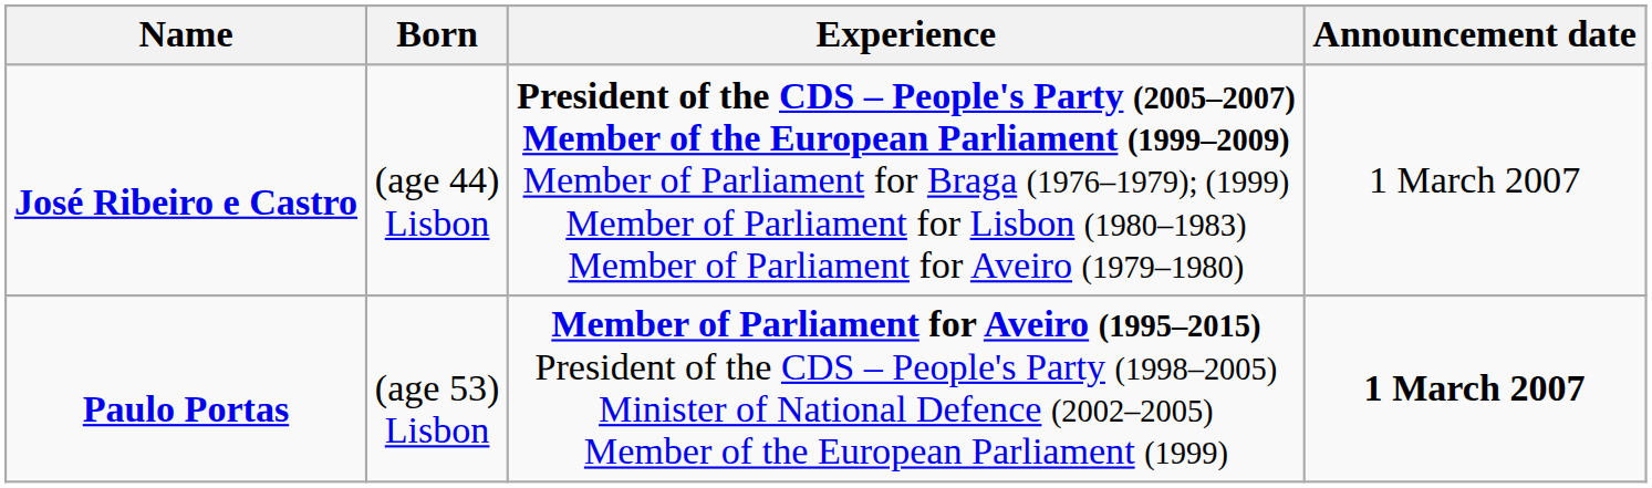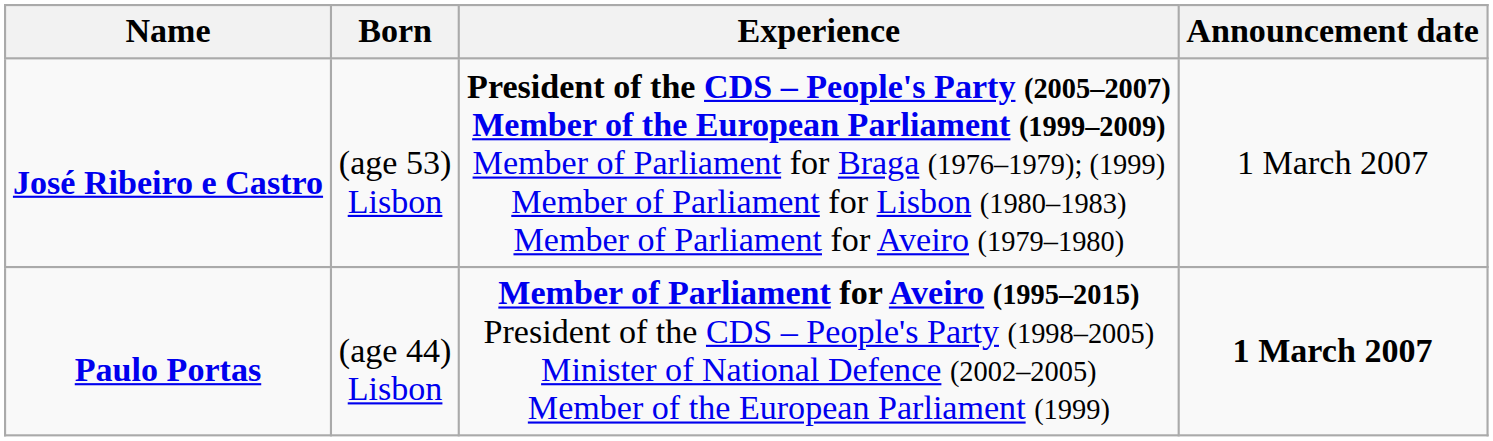José Ribeiro e Castro | Born: (age 44) Lisbon -> (age 53) Lisbon
Paulo Portas | Born: (age 53) Lisbon -> (age 44) Lisbon
